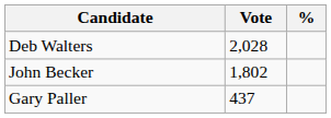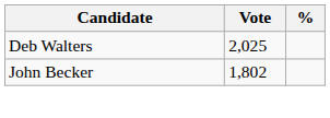Deb Walters | Vote: 2,028 -> 2,025
- row: Gary Paller | 437
